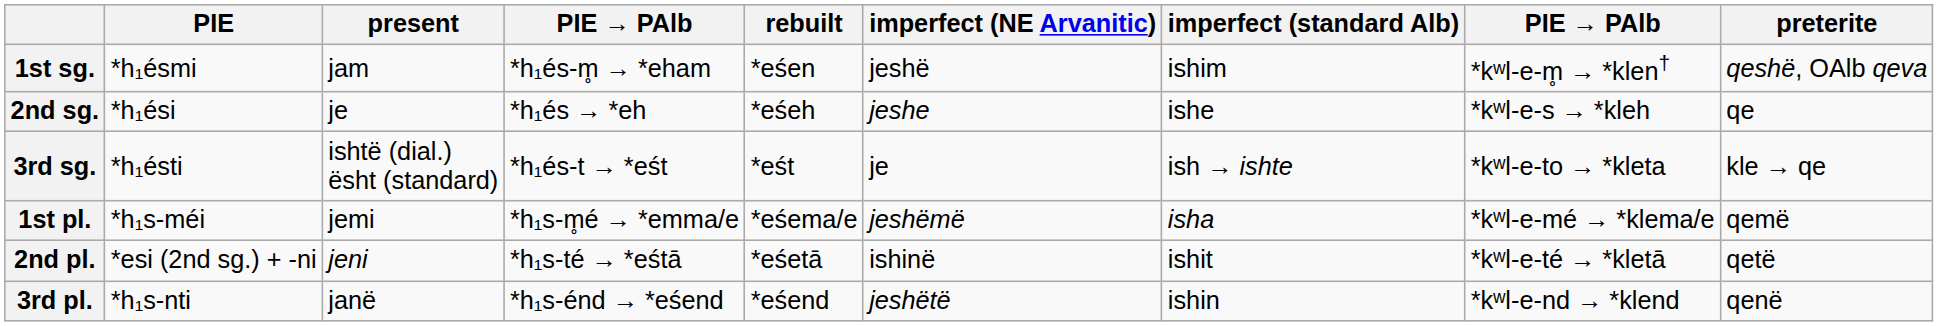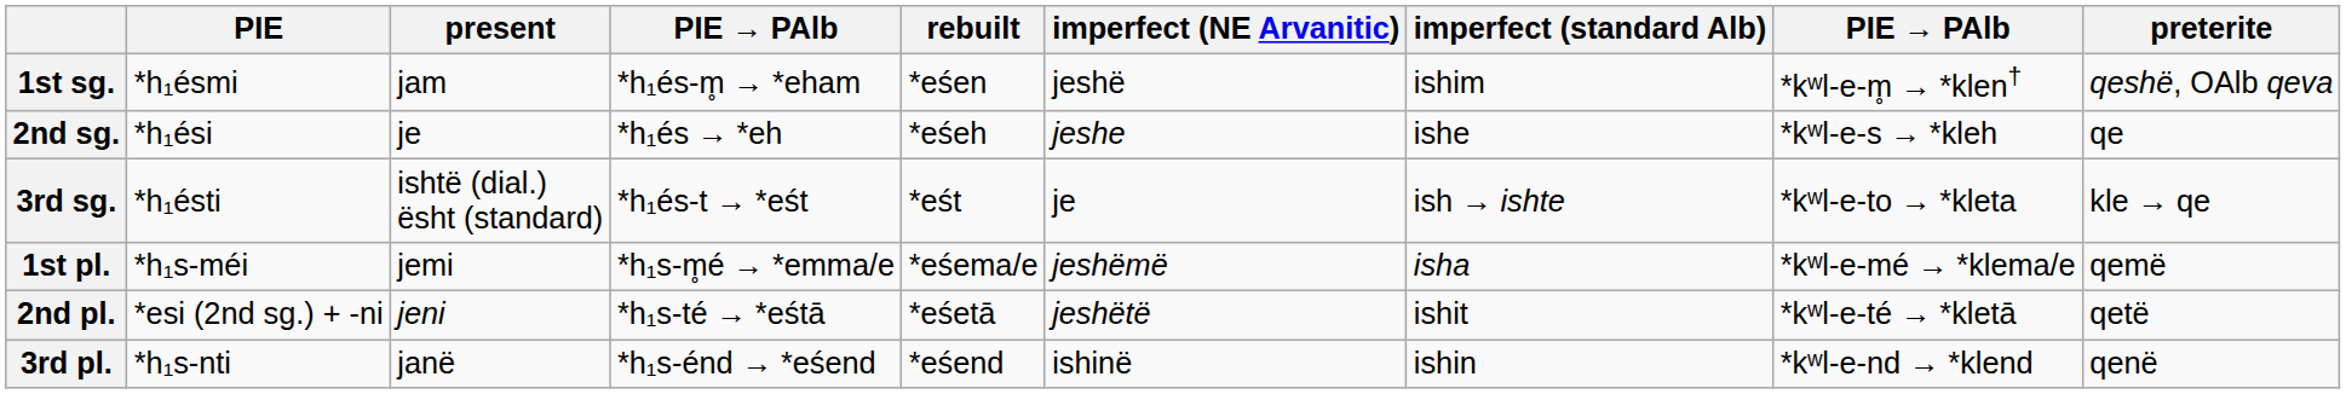2nd pl. | imperfect (NE Arvanitic): ishinë -> jeshëtë
3rd pl. | imperfect (NE Arvanitic): jeshëtë -> ishinë
